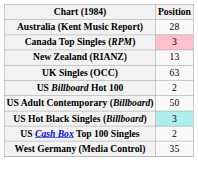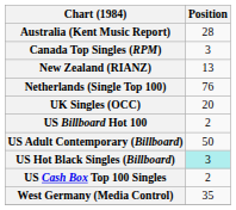Canada Top Singles (RPM) | Position: pink background -> no background
+ row: Netherlands (Single Top 100) | 76
UK Singles (OCC) | Position: 63 -> 20
